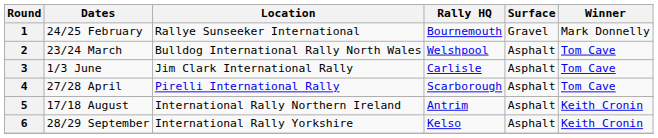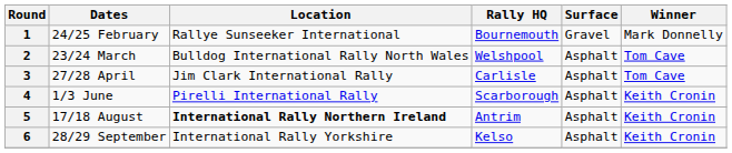3 | Dates: 1/3 June -> 27/28 April
4 | Dates: 27/28 April -> 1/3 June
4 | Winner: Tom Cave -> Keith Cronin
5 | Location: normal -> bold
